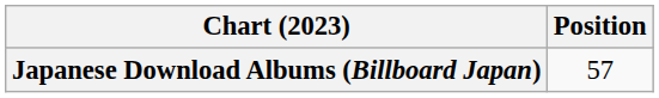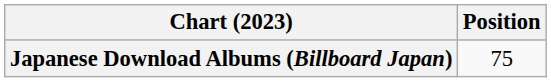Japanese Download Albums (Billboard Japan) | Position: 57 -> 75
